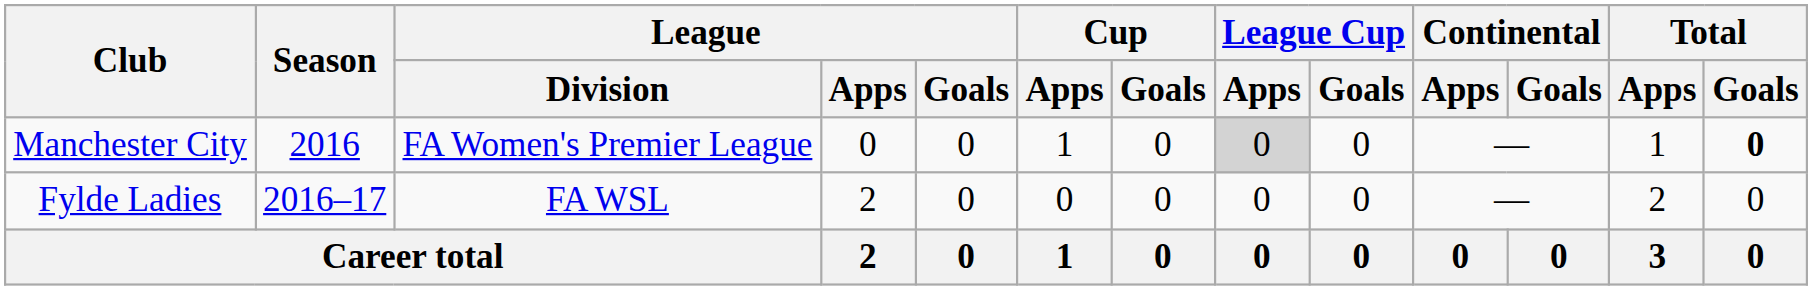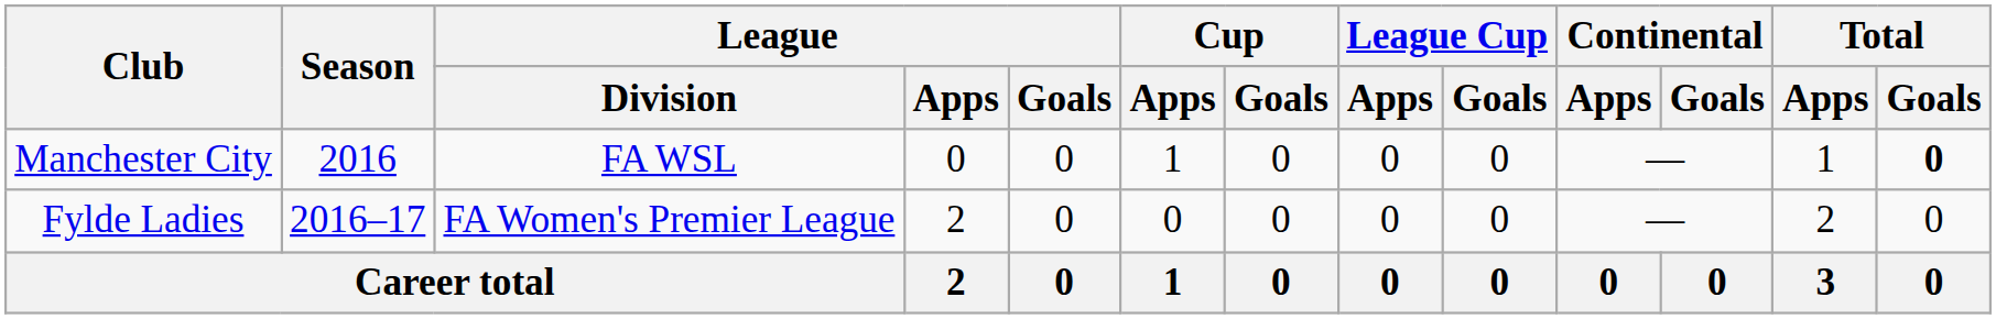Manchester City | League / Division: FA Women's Premier League -> FA WSL
Manchester City | League Cup / Apps: lightgrey background -> no background
Fylde Ladies | League / Division: FA WSL -> FA Women's Premier League
